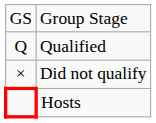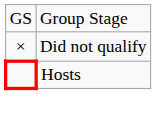- row: Q | Qualified
